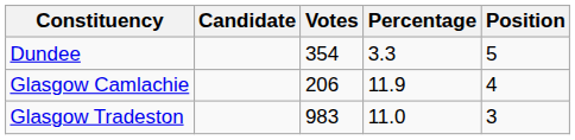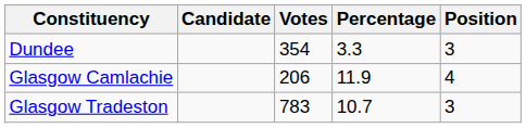Dundee | Position: 5 -> 3
Glasgow Tradeston | Votes: 983 -> 783
Glasgow Tradeston | Percentage: 11.0 -> 10.7
